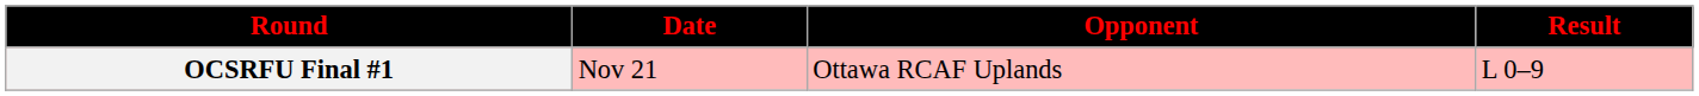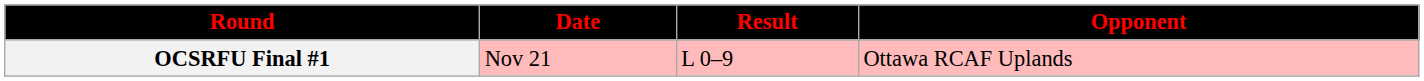columns swapped: Opponent <-> Result
